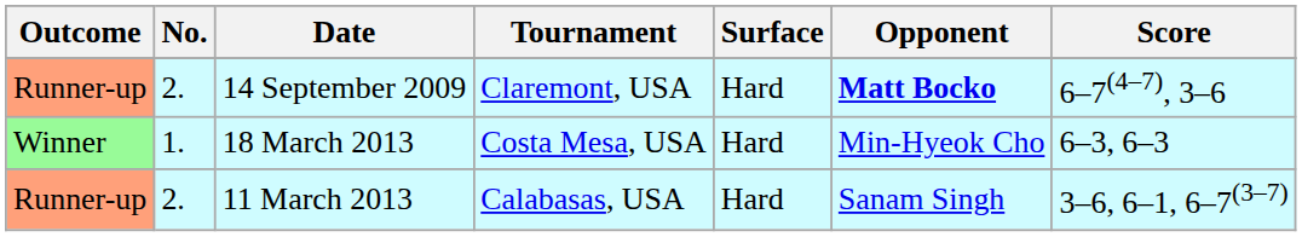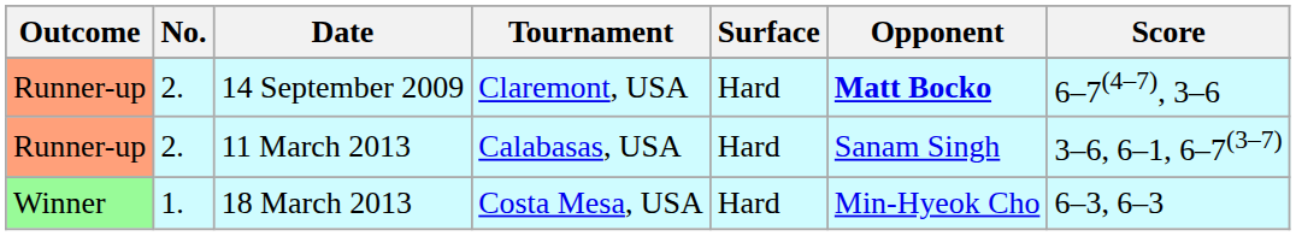rows swapped: 11 March 2013 <-> 18 March 2013
